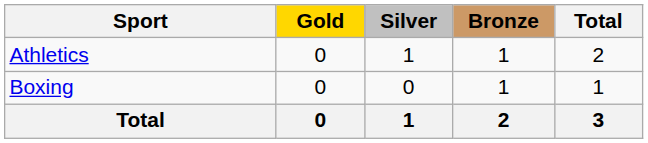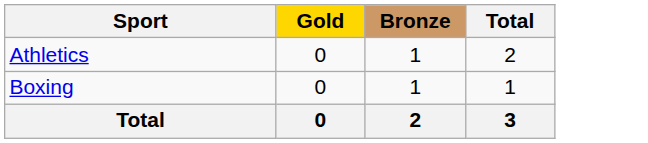- column: Silver | 1 | 0 | 1
